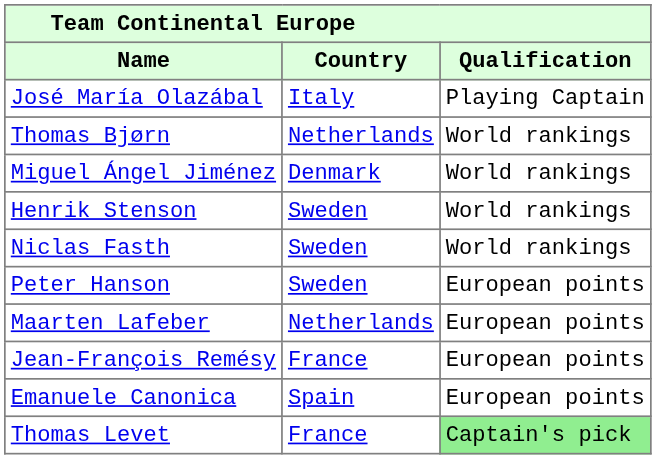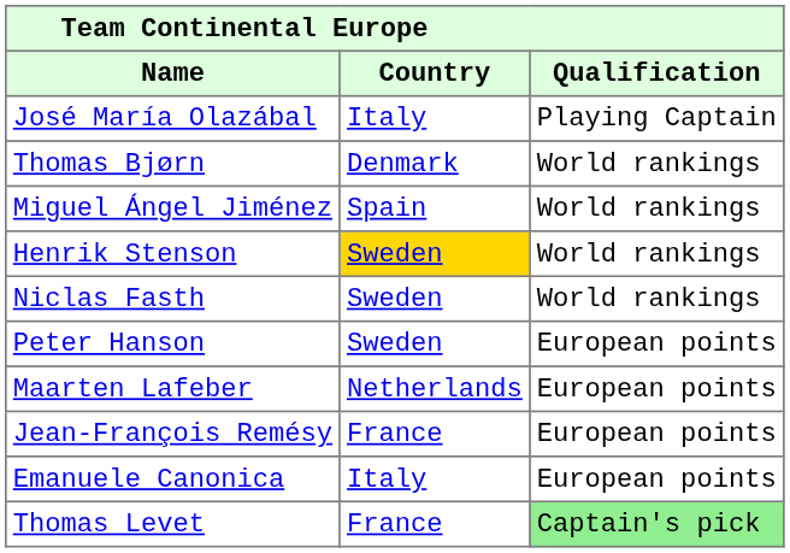Thomas Bjørn | Country: Netherlands -> Denmark
Miguel Ángel Jiménez | Country: Denmark -> Spain
Henrik Stenson | Country: no background -> gold background
Emanuele Canonica | Country: Spain -> Italy
